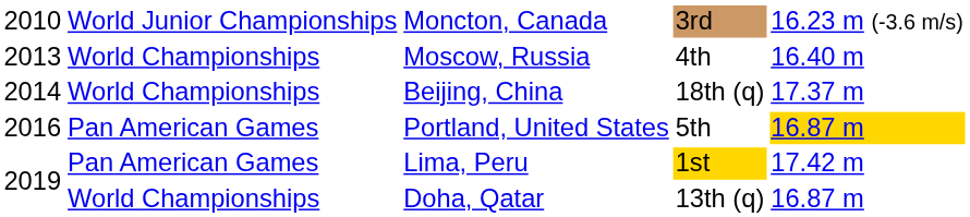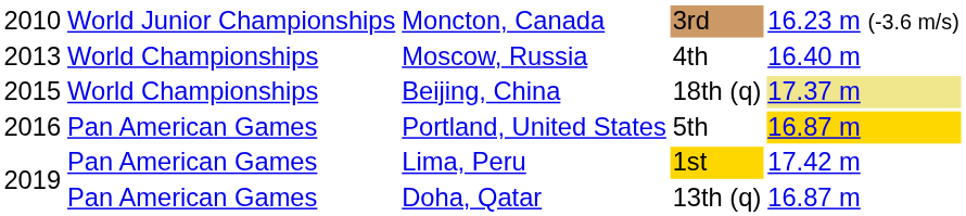Beijing, China | column 1: 2014 -> 2015
Beijing, China | column 5: no background -> khaki background
Doha, Qatar | column 2: World Championships -> Pan American Games
